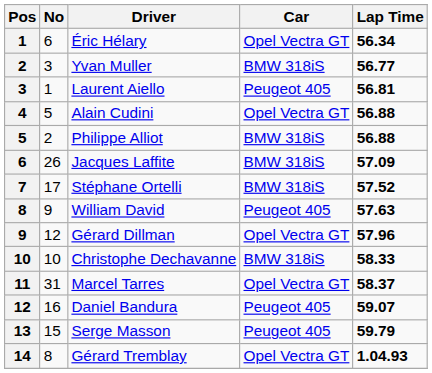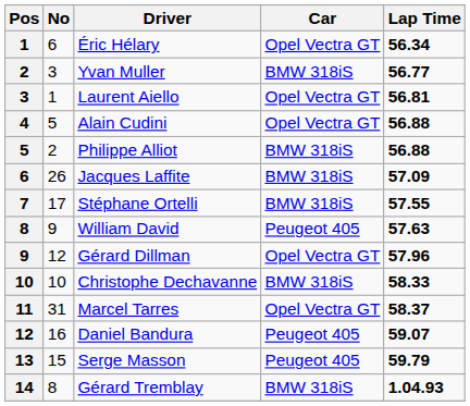Laurent Aiello | Car: Peugeot 405 -> Opel Vectra GT
Stéphane Ortelli | Lap Time: 57.52 -> 57.55
Gérard Tremblay | Car: Opel Vectra GT -> BMW 318iS
